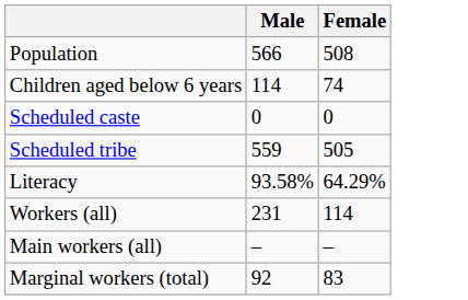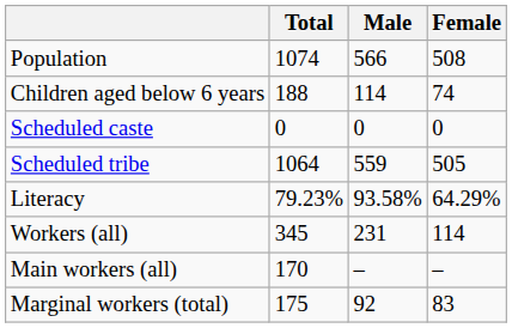+ column: Total | 1074 | 188 | 0 | 1064 | 79.23% | 345 | 170 | 175
